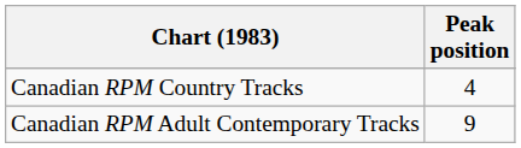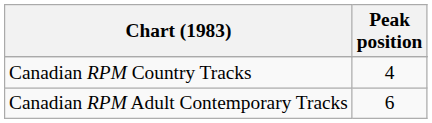Canadian RPM Adult Contemporary Tracks | Peak position: 9 -> 6
